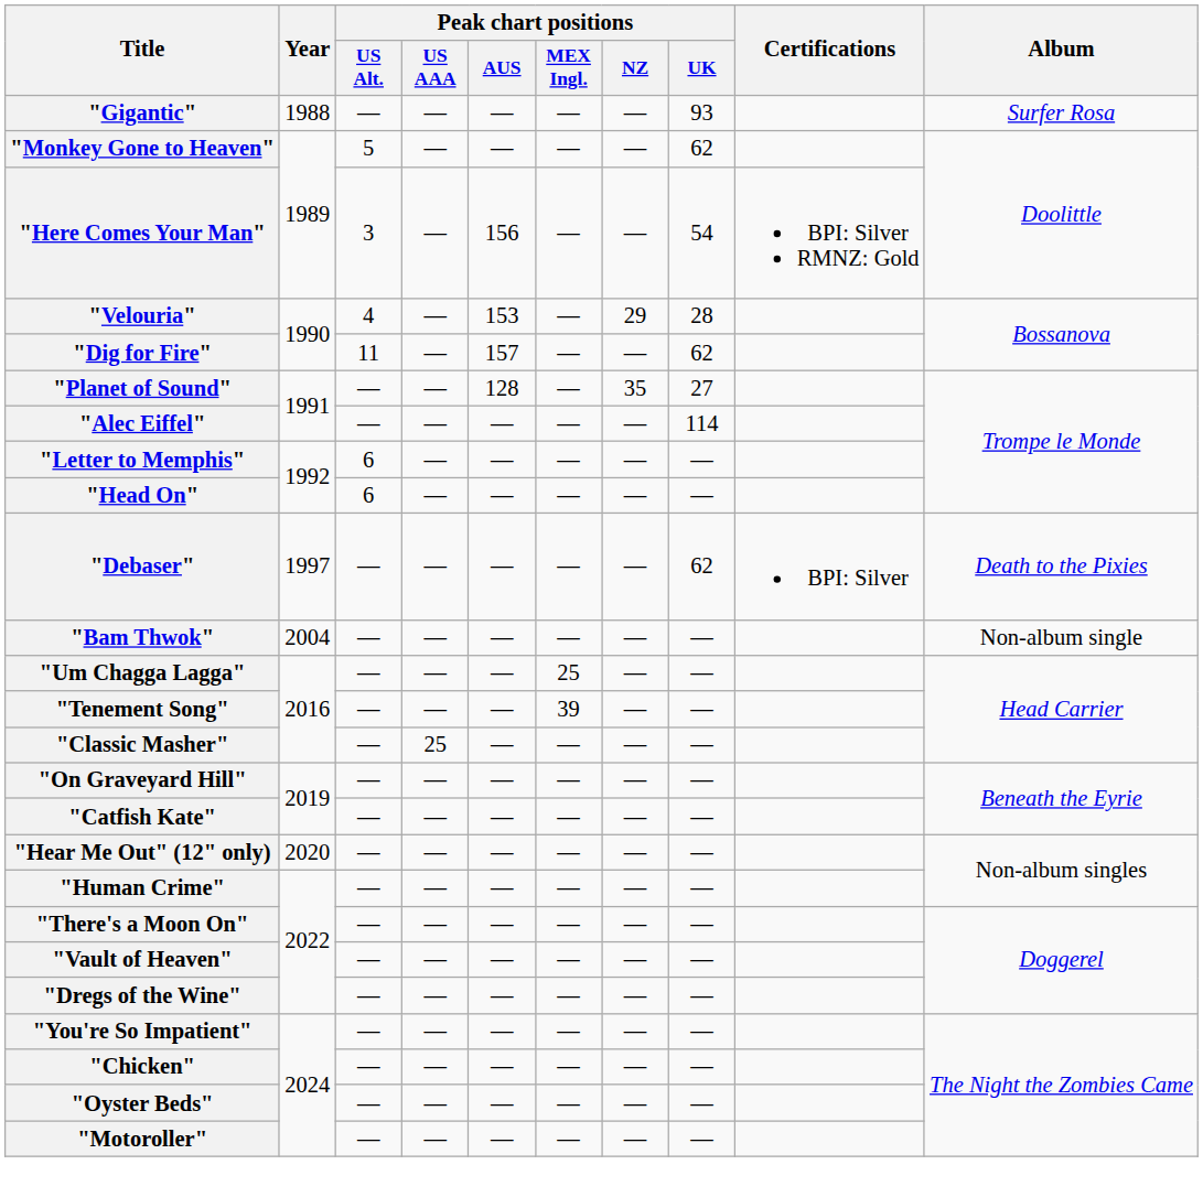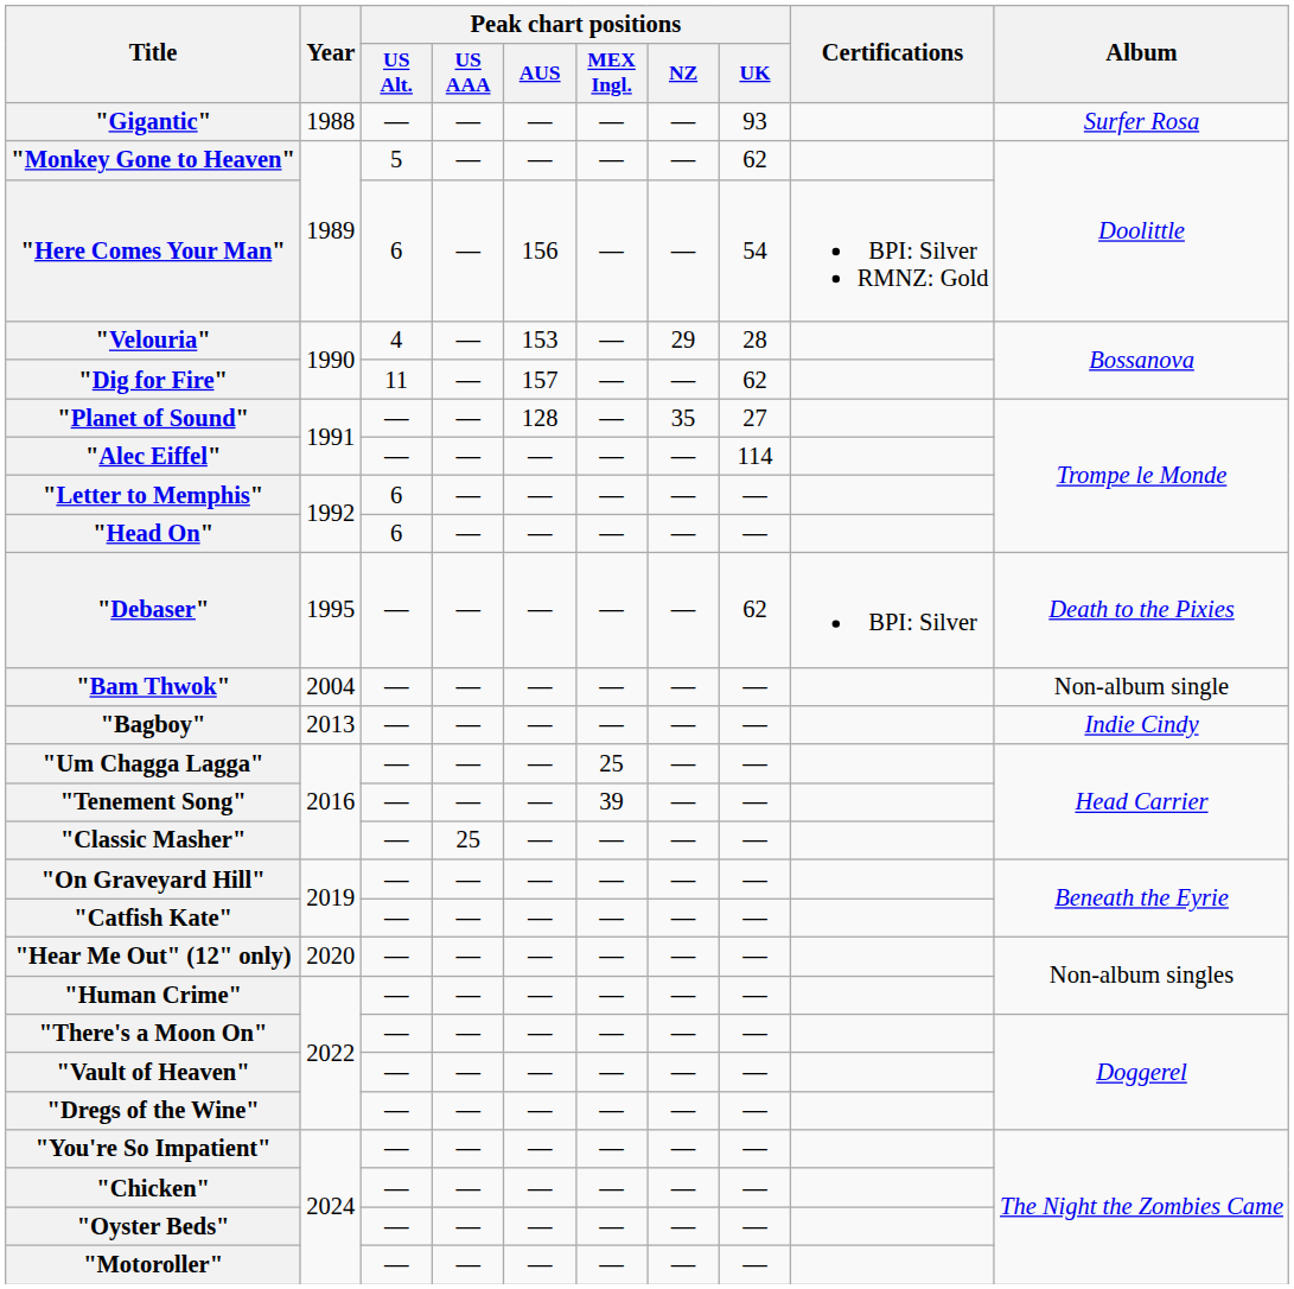"Here Comes Your Man" | Peak chart positions / US Alt.: 3 -> 6
"Debaser" | Year: 1997 -> 1995
+ row: "Bagboy" | 2013 | — | — | — | — | — | — | Indie Cindy
